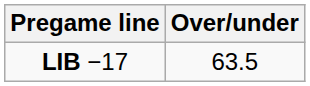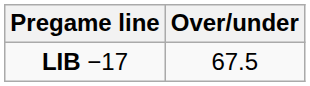LIB −17 | Over/under: 63.5 -> 67.5
